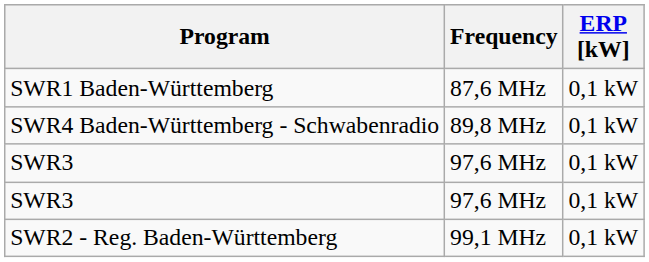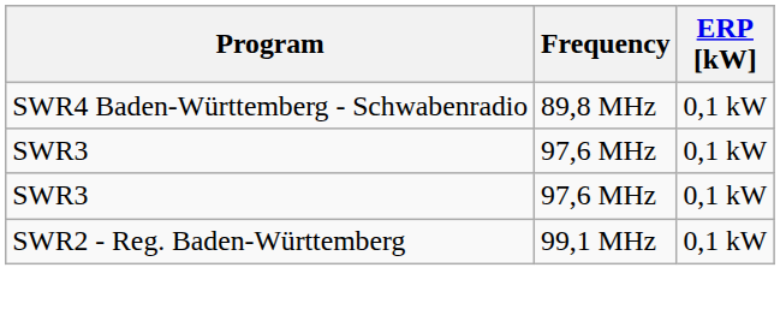- row: SWR1 Baden-Württemberg | 87,6 MHz | 0,1 kW
